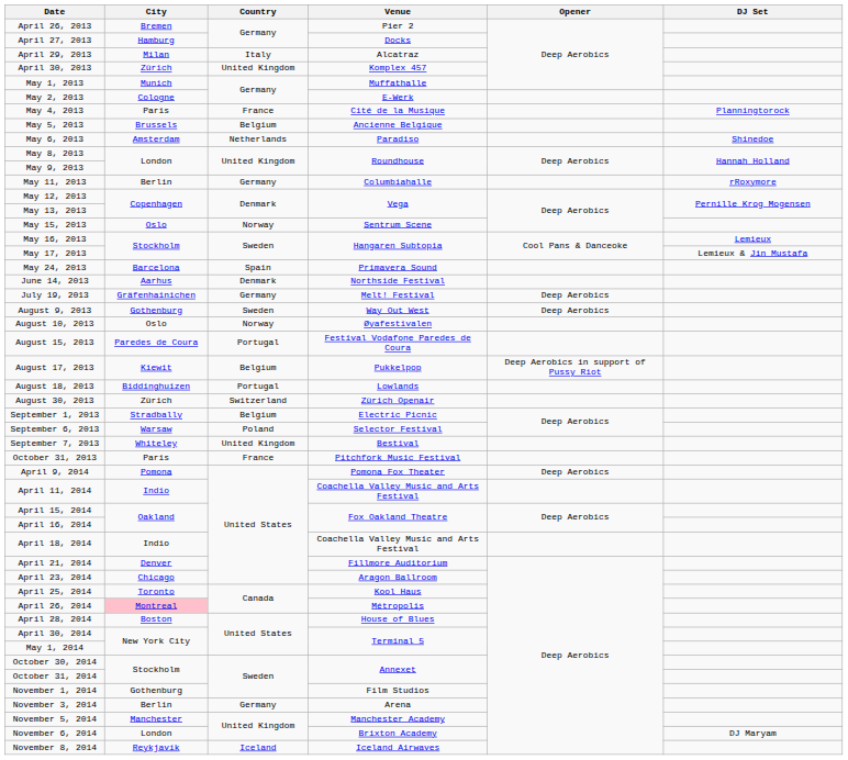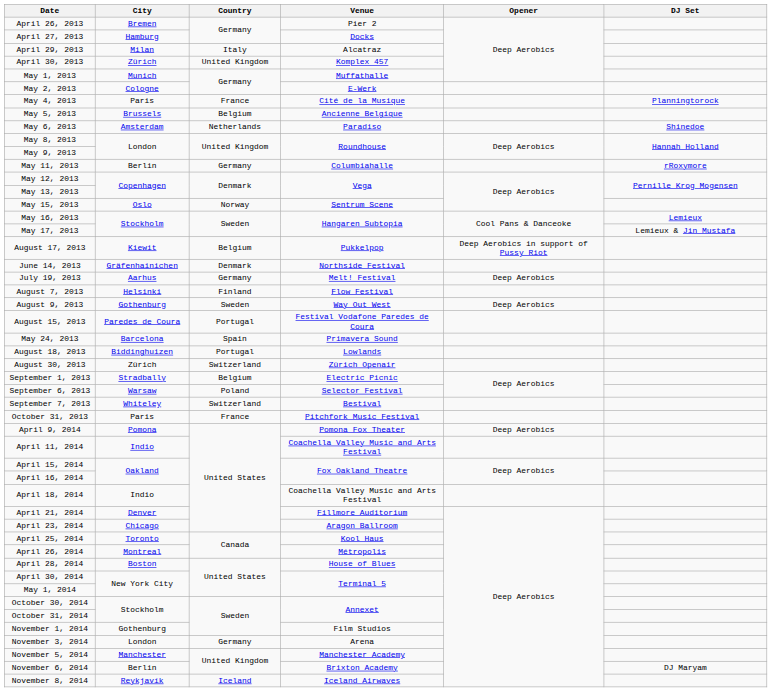rows swapped: May 24, 2013 <-> August 17, 2013
June 14, 2013 | City: Aarhus -> Gräfenhainichen
July 19, 2013 | City: Gräfenhainichen -> Aarhus
+ row: August 7, 2013 | Helsinki | Finland | Flow Festival
- row: August 10, 2013 | Oslo | Norway | Øyafestivalen
September 7, 2013 | Country: United Kingdom -> Switzerland
April 26, 2014 | City: pink background -> no background
November 3, 2014 | City: Berlin -> London
November 6, 2014 | City: London -> Berlin
